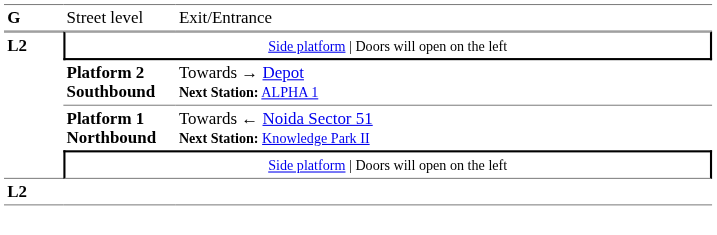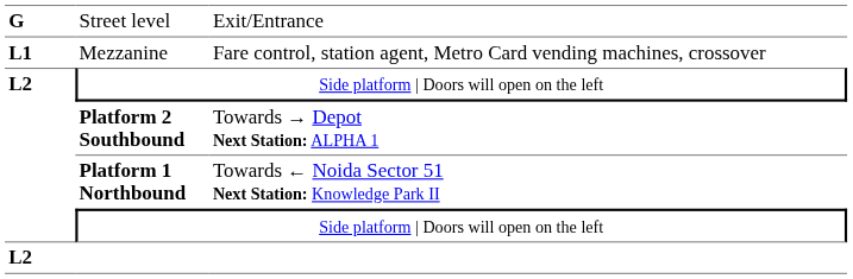+ row: L1 | Mezzanine | Fare control, station agent, Metro Card vending machines, crossover
